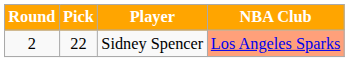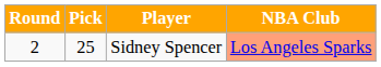Sidney Spencer | Pick: 22 -> 25
